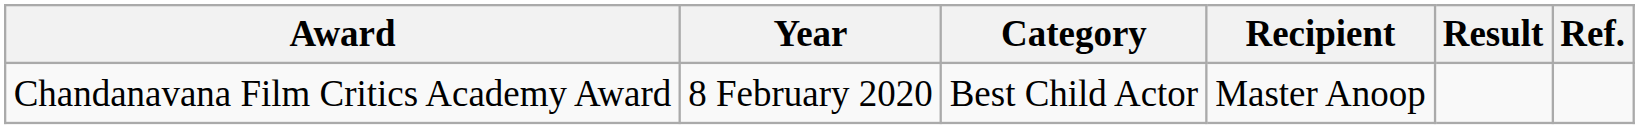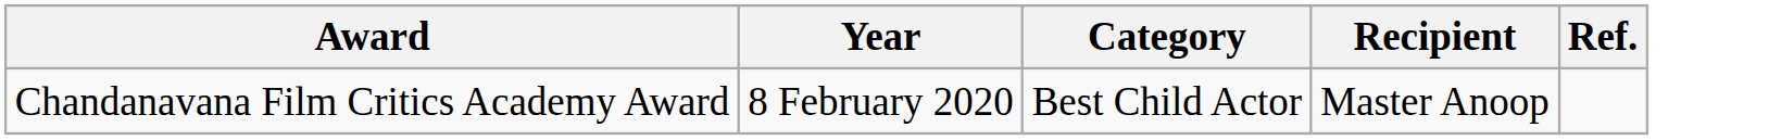- column: Result
